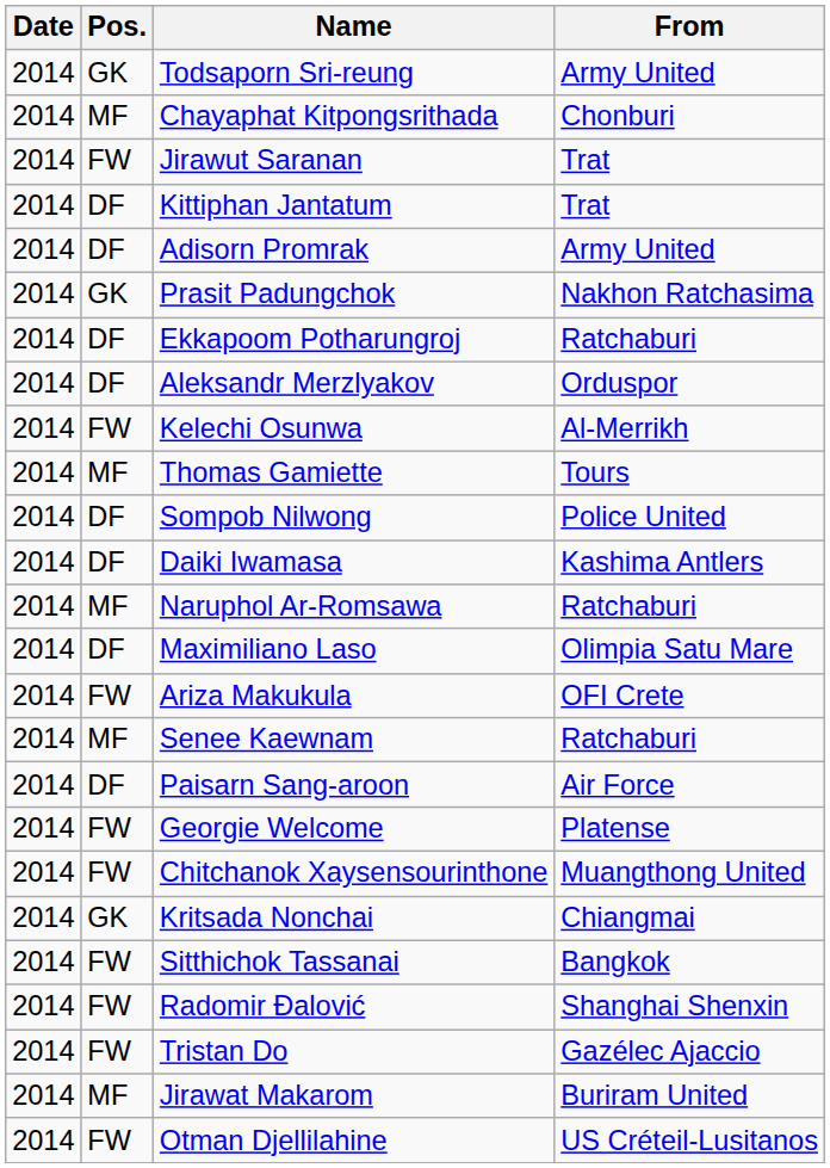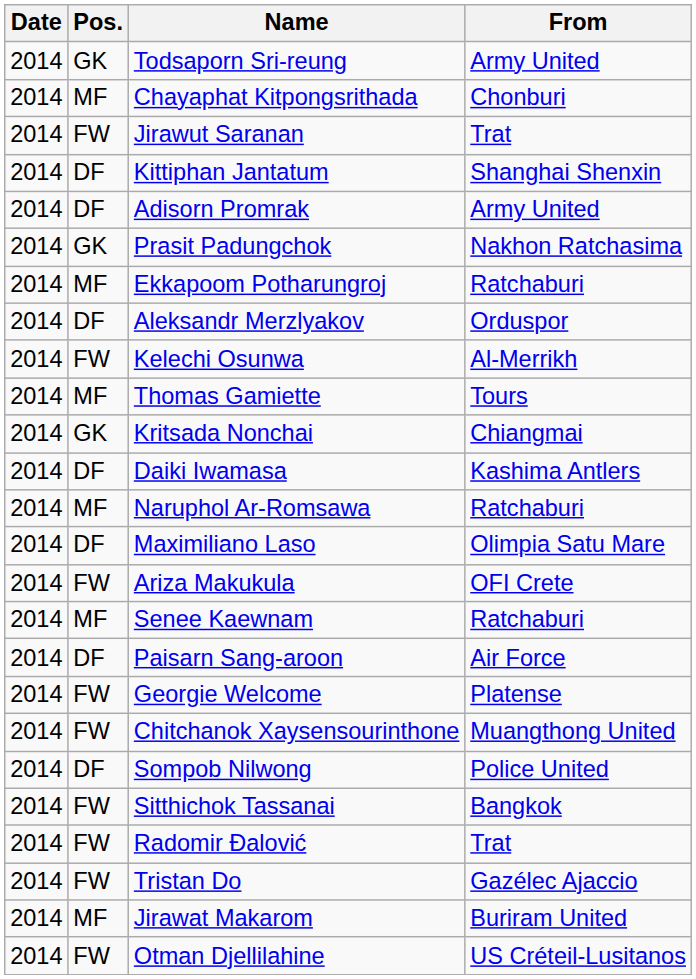Kittiphan Jantatum | From: Trat -> Shanghai Shenxin
Ekkapoom Potharungroj | Pos.: DF -> MF
rows swapped: Kritsada Nonchai <-> Sompob Nilwong
Radomir Đalović | From: Shanghai Shenxin -> Trat
